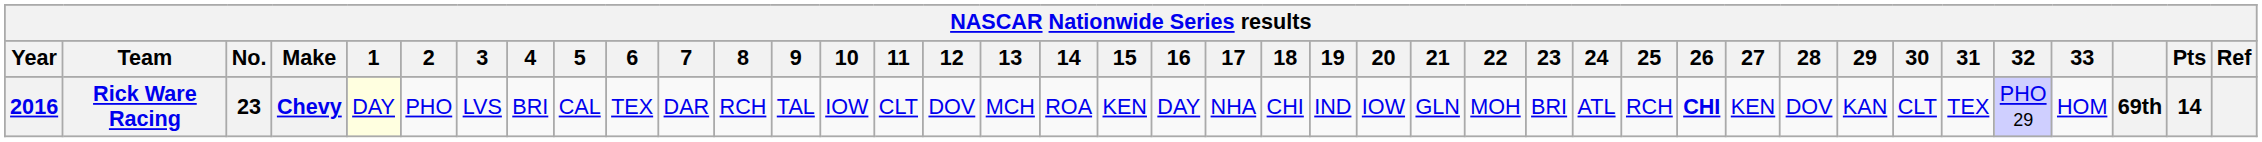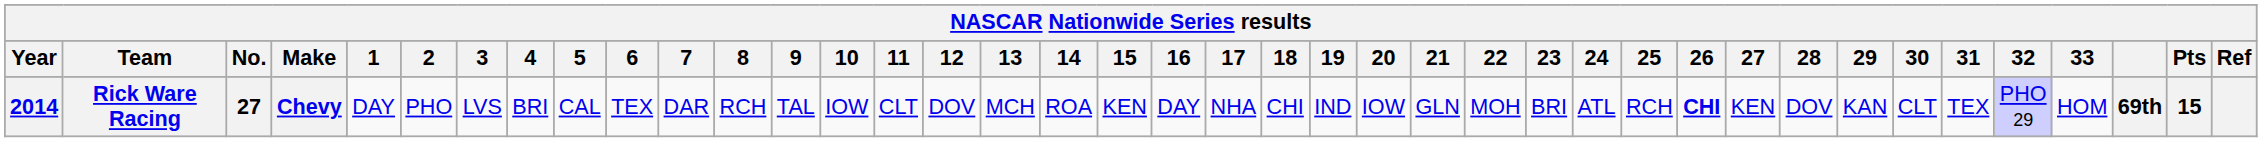Rick Ware Racing | Year: 2016 -> 2014
Rick Ware Racing | No.: 23 -> 27
Rick Ware Racing | 1: lightyellow background -> no background
Rick Ware Racing | Pts: 14 -> 15
